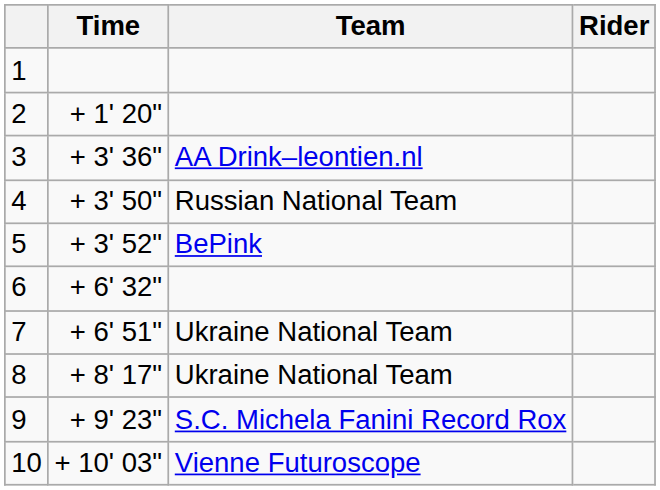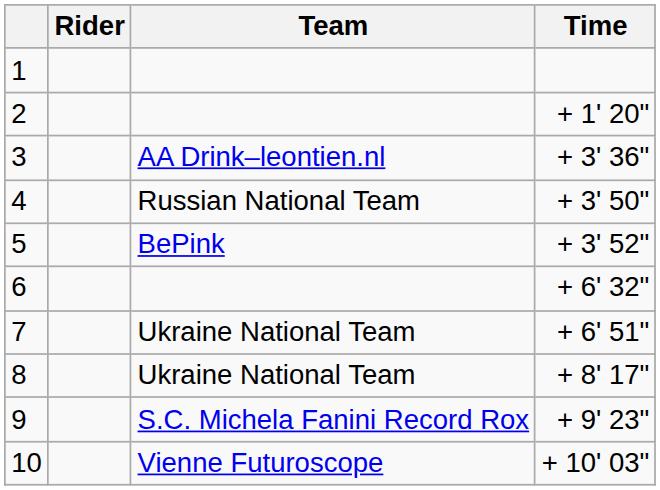columns swapped: Rider <-> Time
